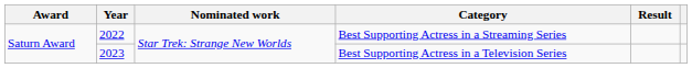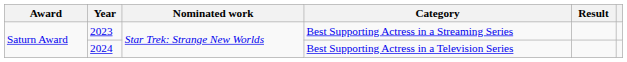Best Supporting Actress in a Streaming Series | Year: 2022 -> 2023
Best Supporting Actress in a Television Series | Year: 2023 -> 2024
